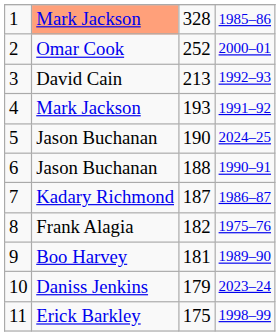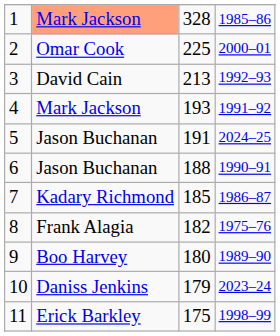2 | column 3: 252 -> 225
5 | column 3: 190 -> 191
7 | column 3: 187 -> 185
9 | column 3: 181 -> 180
